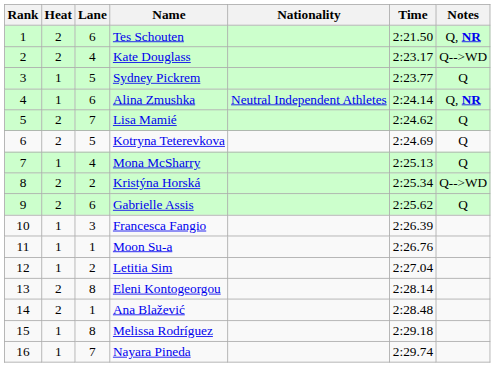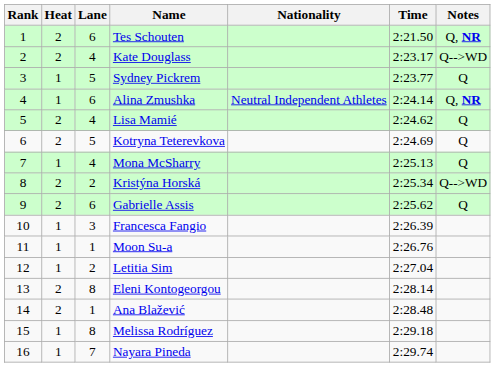Lisa Mamié | Lane: 7 -> 4
